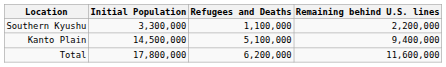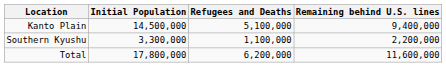rows swapped: Southern Kyushu <-> Kanto Plain
